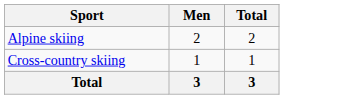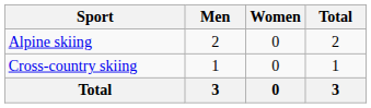+ column: Women | 0 | 0 | 0
